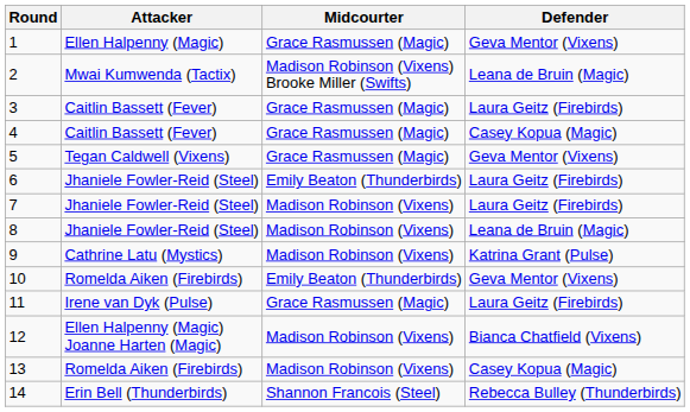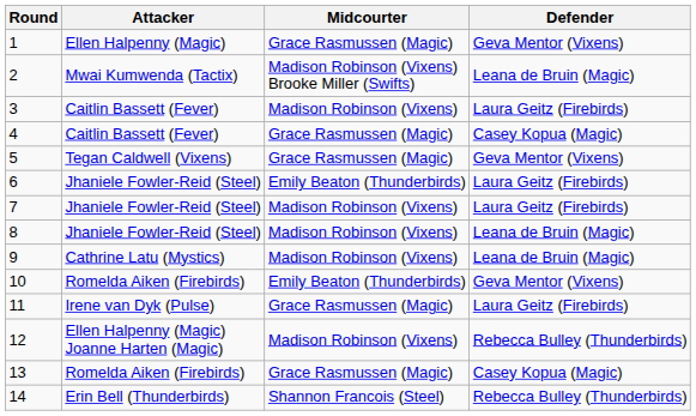3 | Midcourter: Grace Rasmussen (Magic) -> Madison Robinson (Vixens)
9 | Defender: Katrina Grant (Pulse) -> Leana de Bruin (Magic)
12 | Defender: Bianca Chatfield (Vixens) -> Rebecca Bulley (Thunderbirds)
13 | Midcourter: Madison Robinson (Vixens) -> Grace Rasmussen (Magic)
